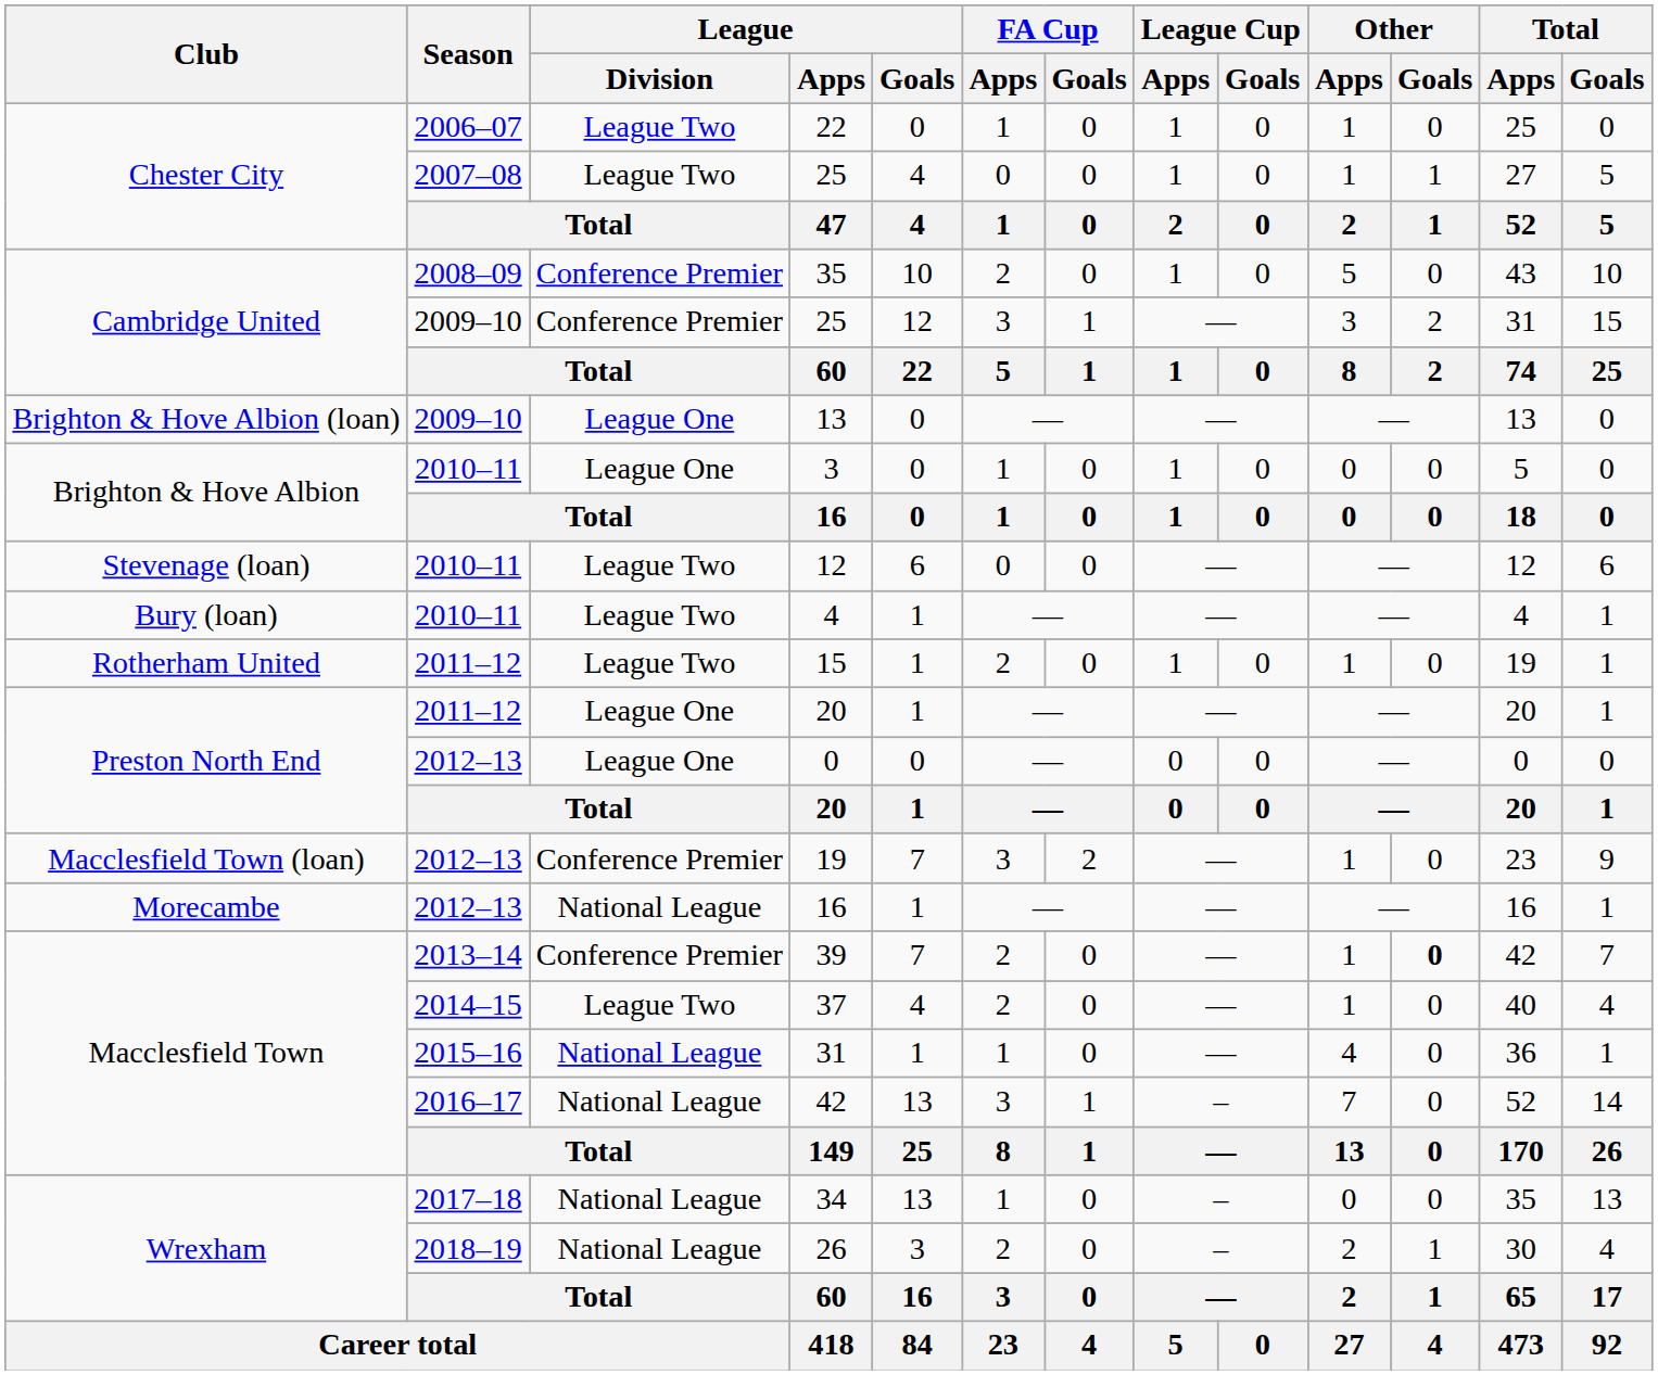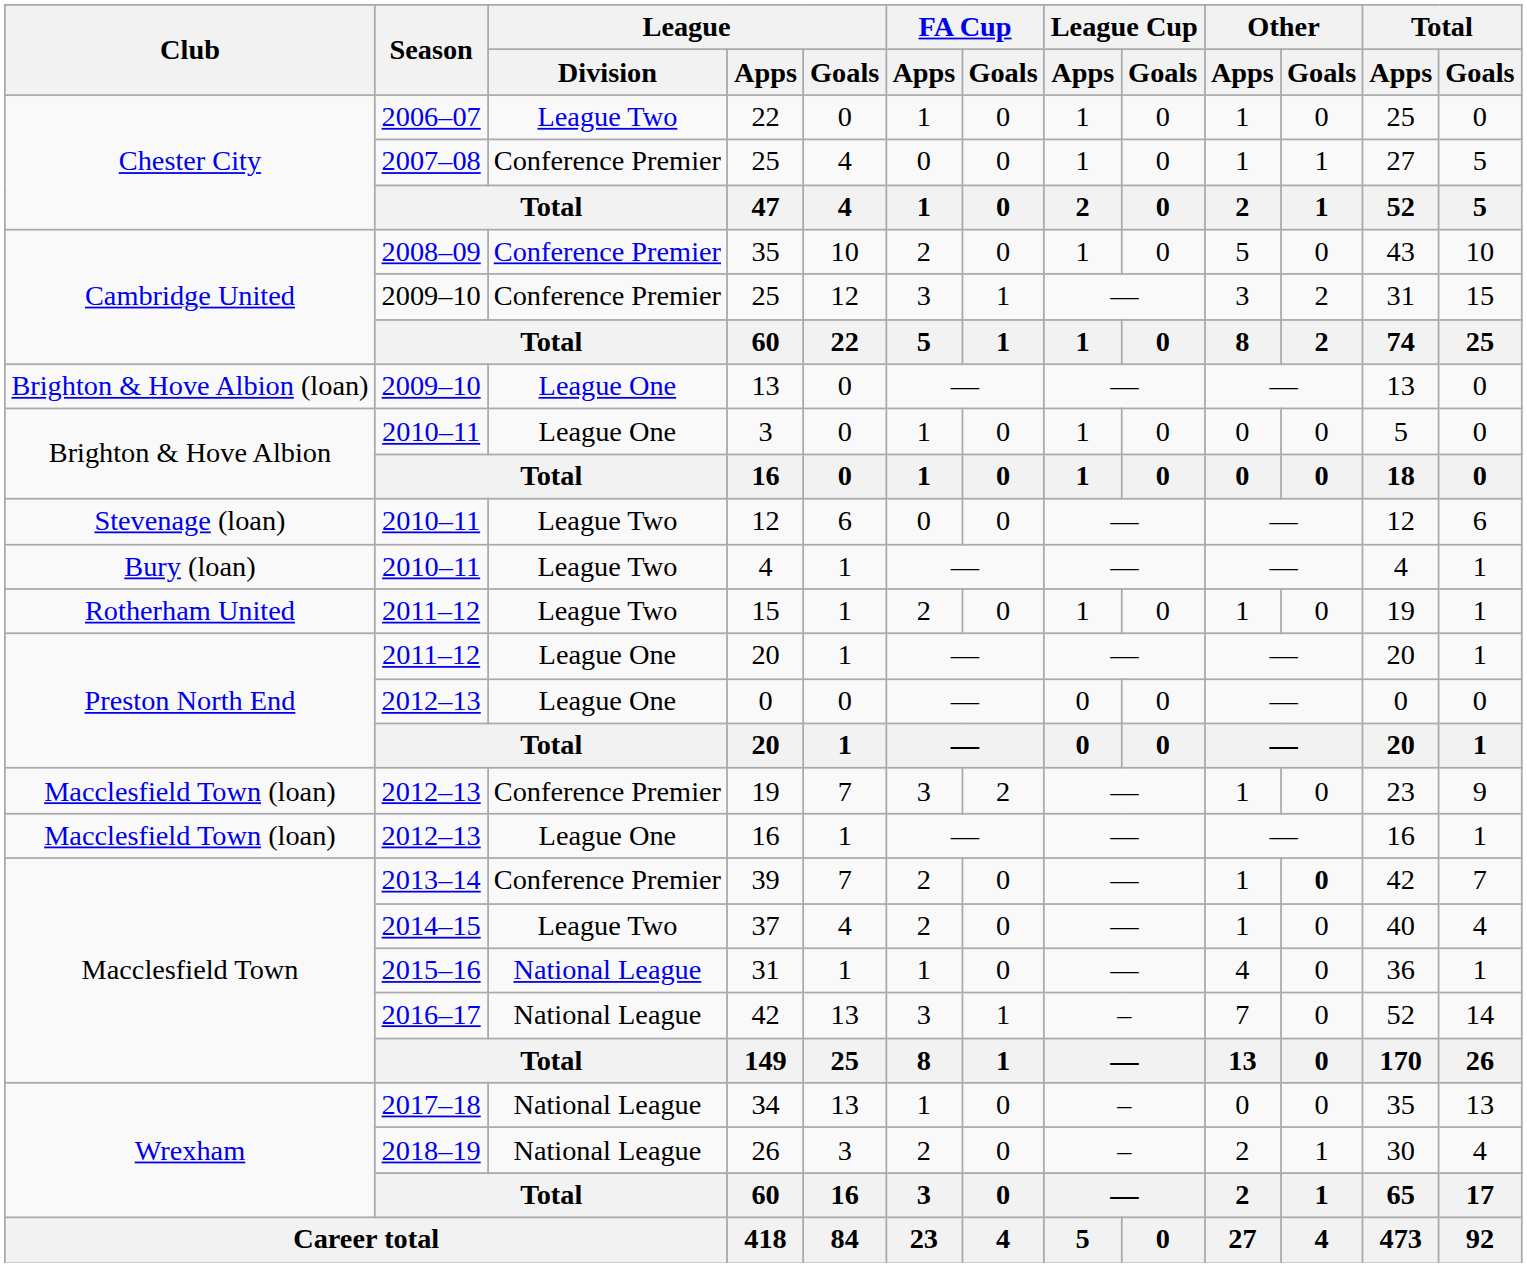2007–08 / 25 | League / Division: League Two -> Conference Premier
2012–13 / 16 | Club: Morecambe -> Macclesfield Town (loan)
2012–13 / 16 | League / Division: National League -> League One
